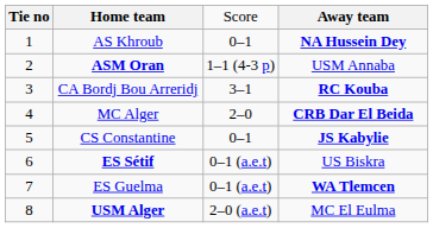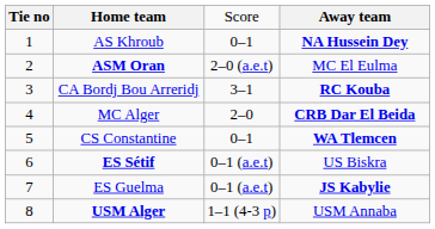ASM Oran | column 3: 1–1 (4-3 p) -> 2–0 (a.e.t)
ASM Oran | column 4: USM Annaba -> MC El Eulma
CS Constantine | column 4: JS Kabylie -> WA Tlemcen
ES Guelma | column 4: WA Tlemcen -> JS Kabylie
USM Alger | column 3: 2–0 (a.e.t) -> 1–1 (4-3 p)
USM Alger | column 4: MC El Eulma -> USM Annaba
